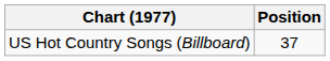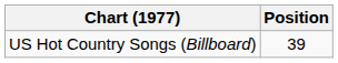US Hot Country Songs (Billboard) | Position: 37 -> 39
